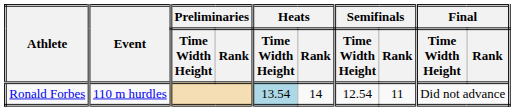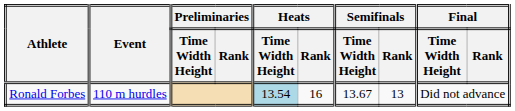Ronald Forbes | Heats / Rank: 14 -> 16
Ronald Forbes | Semifinals / Time Width Height: 12.54 -> 13.67
Ronald Forbes | Semifinals / Rank: 11 -> 13
